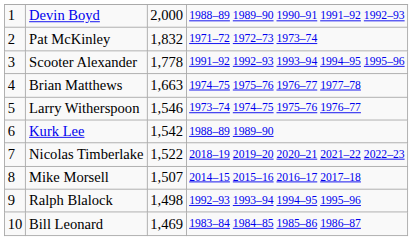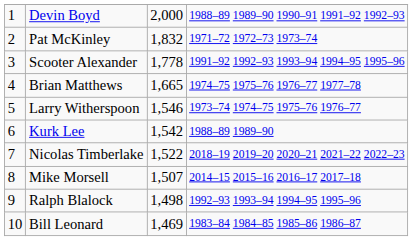Brian Matthews | column 3: 1,663 -> 1,665
